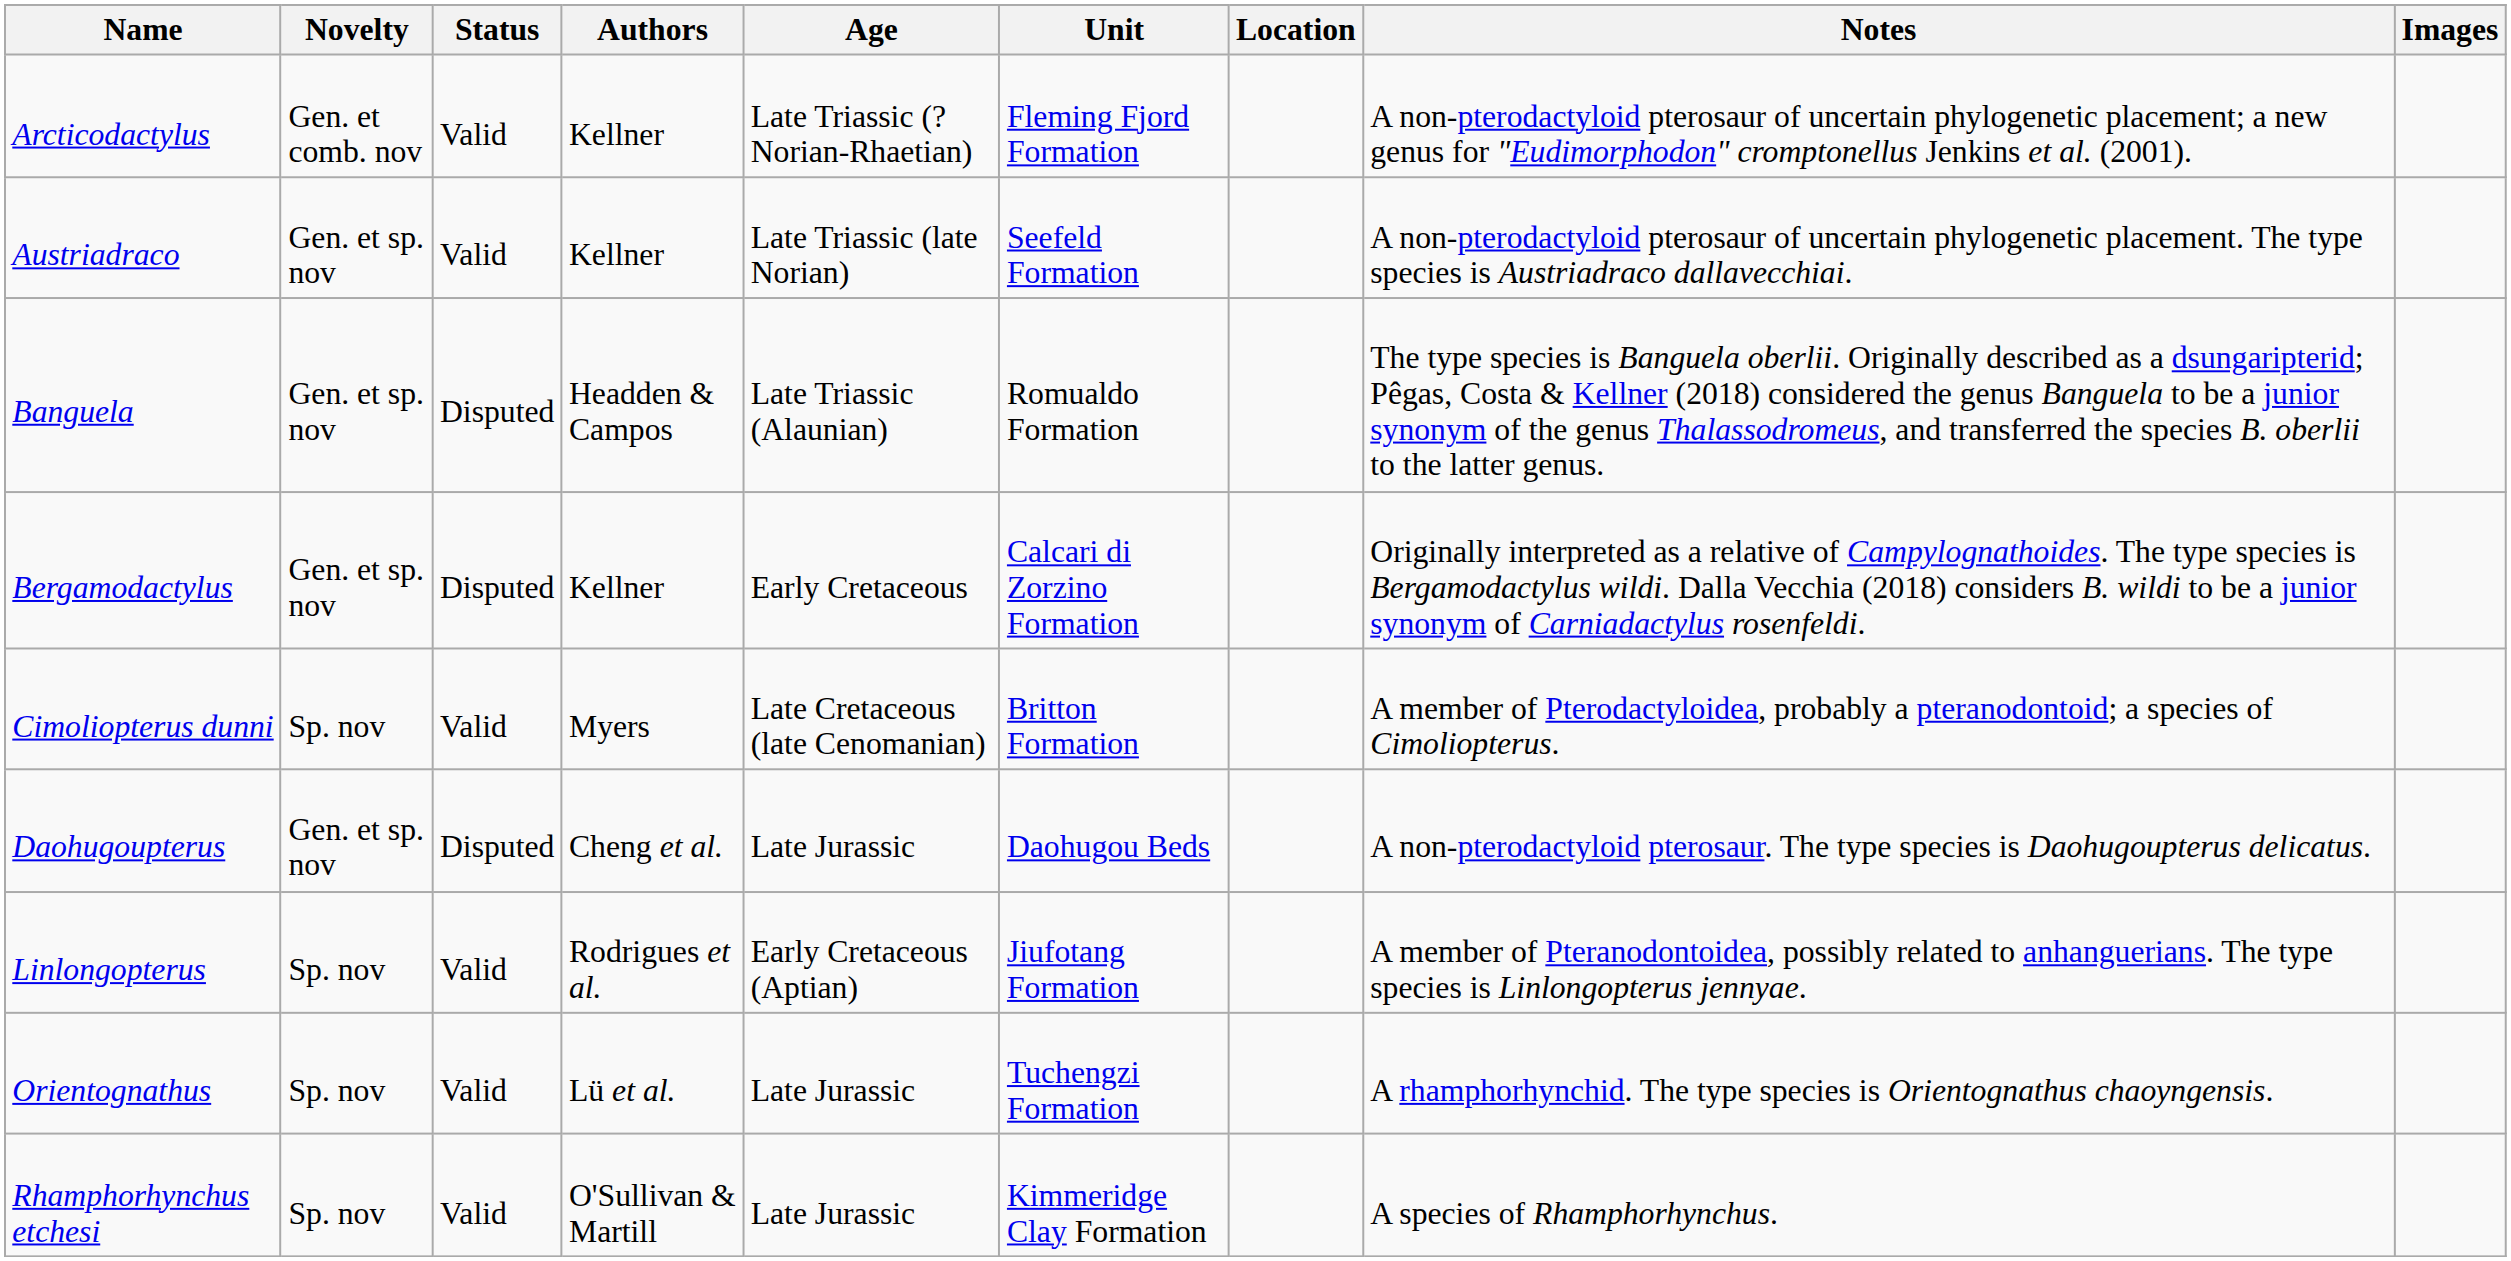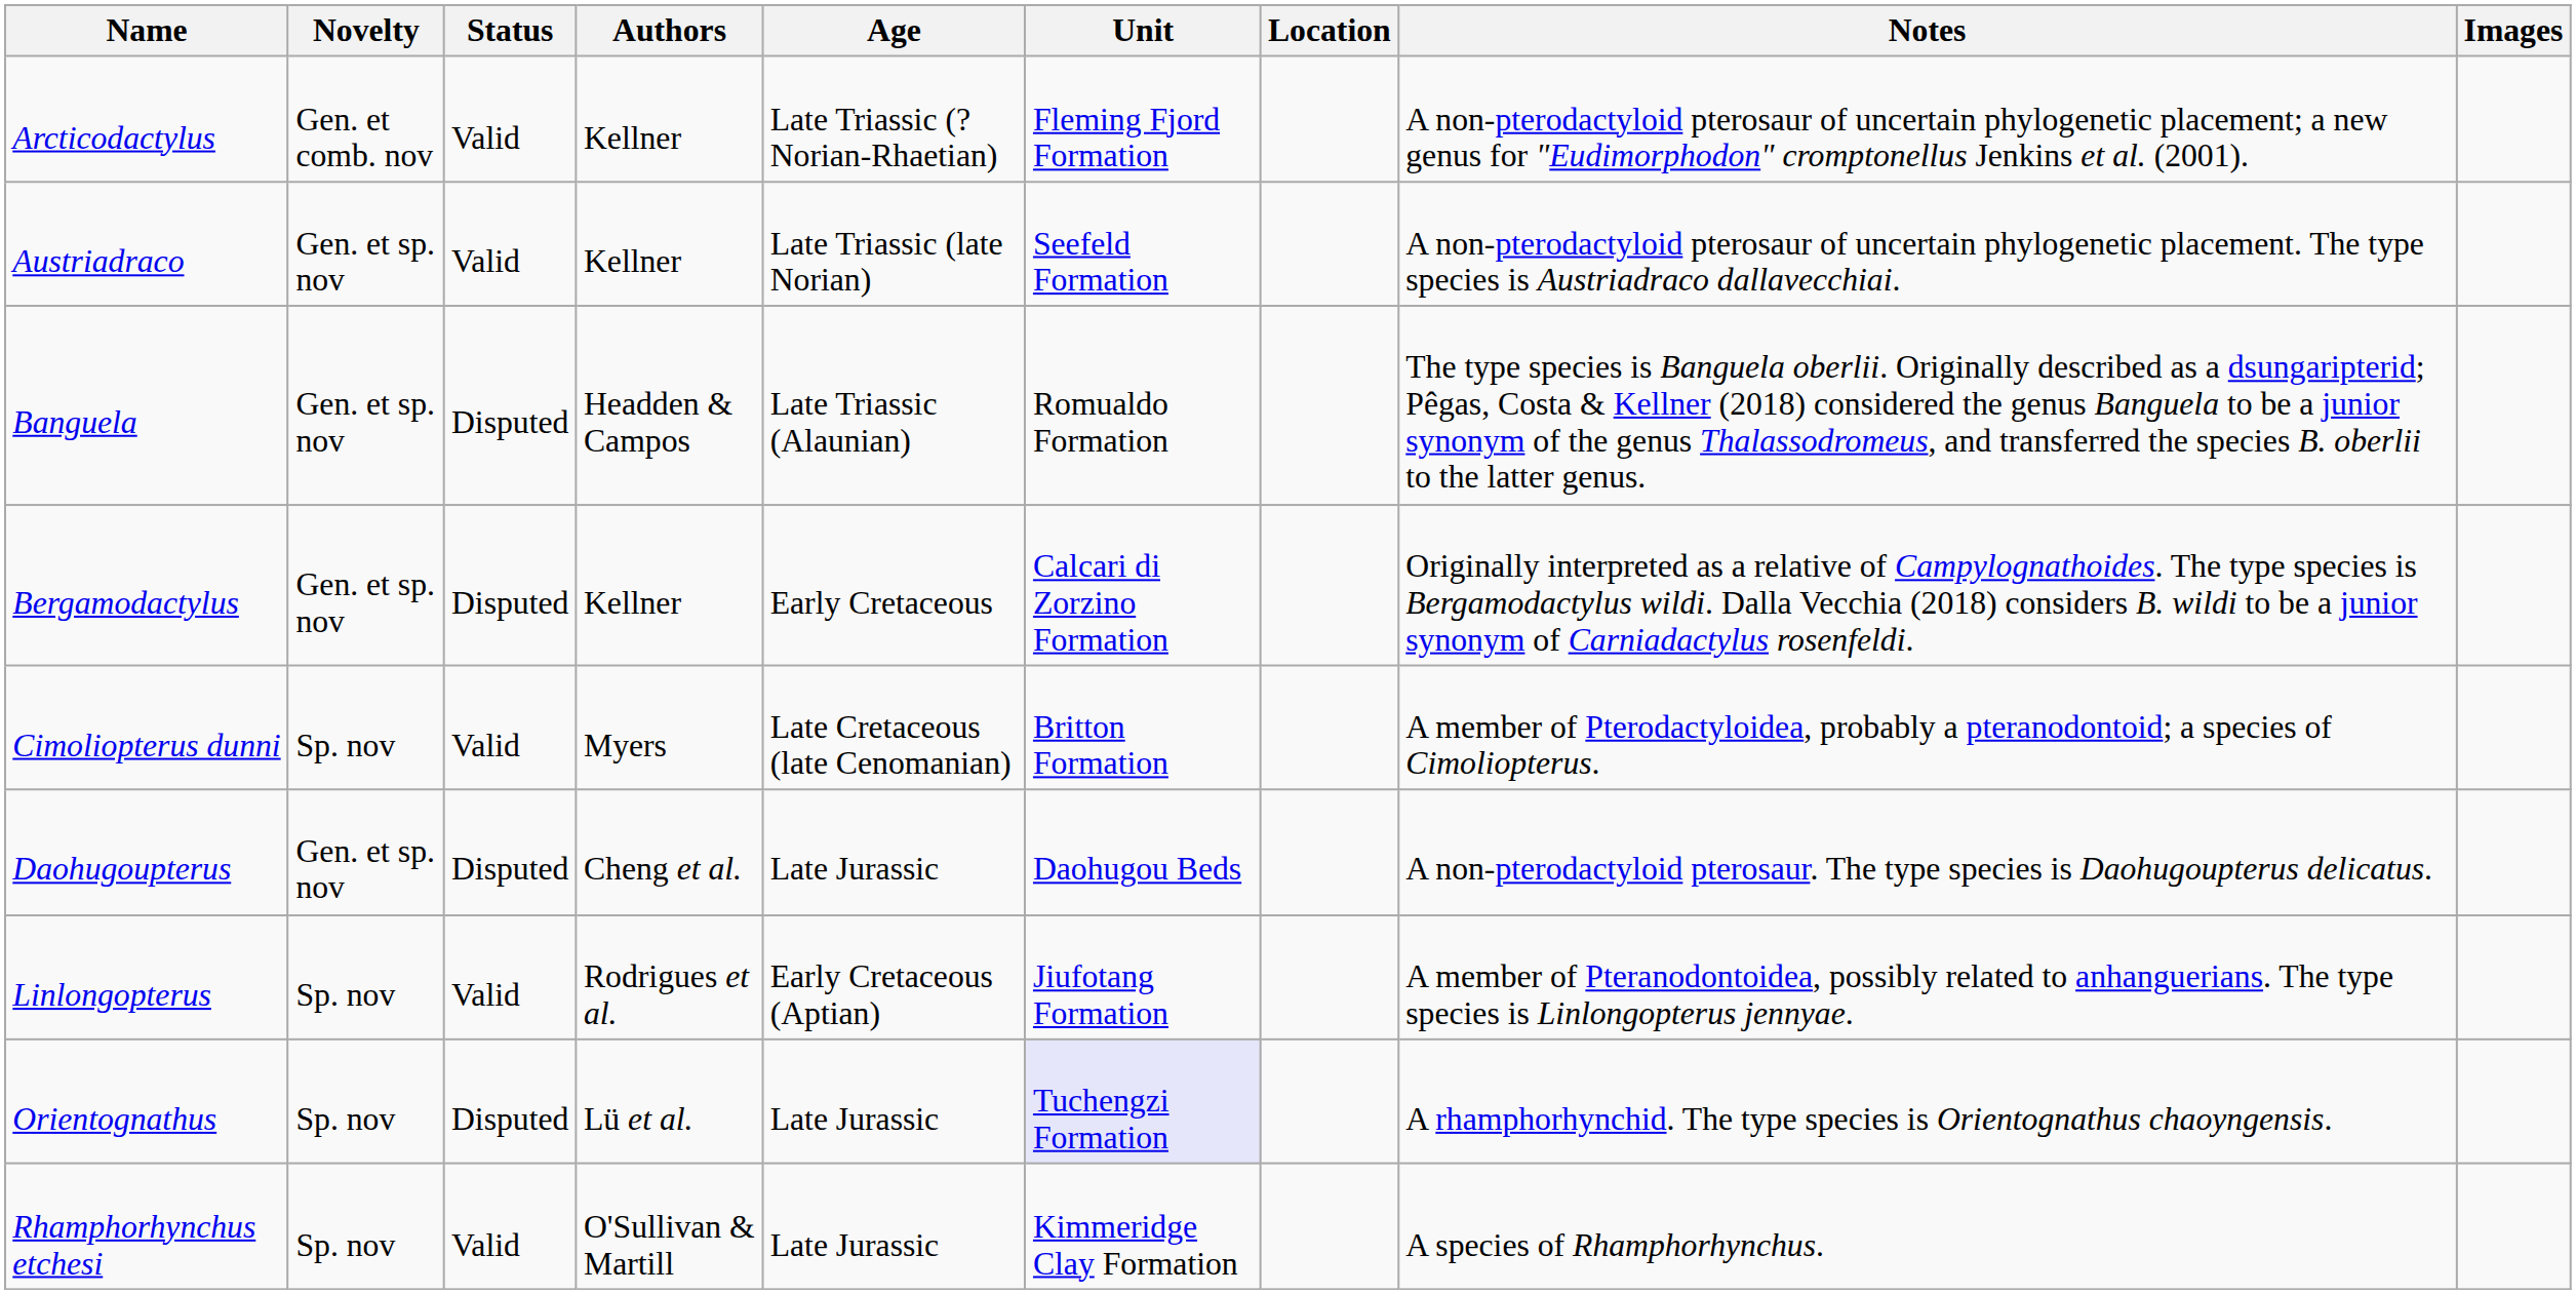Orientognathus | Status: Valid -> Disputed
Orientognathus | Unit: no background -> lavender background
